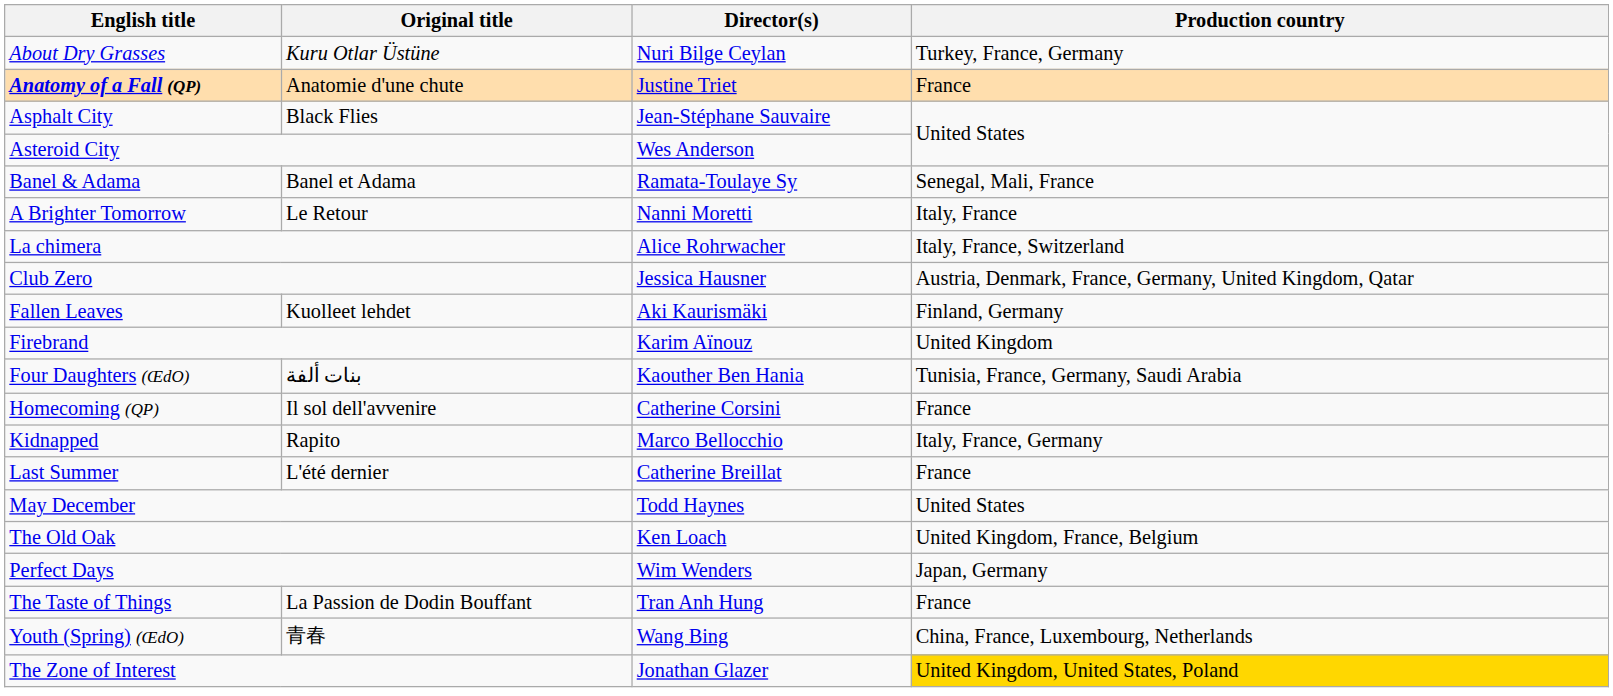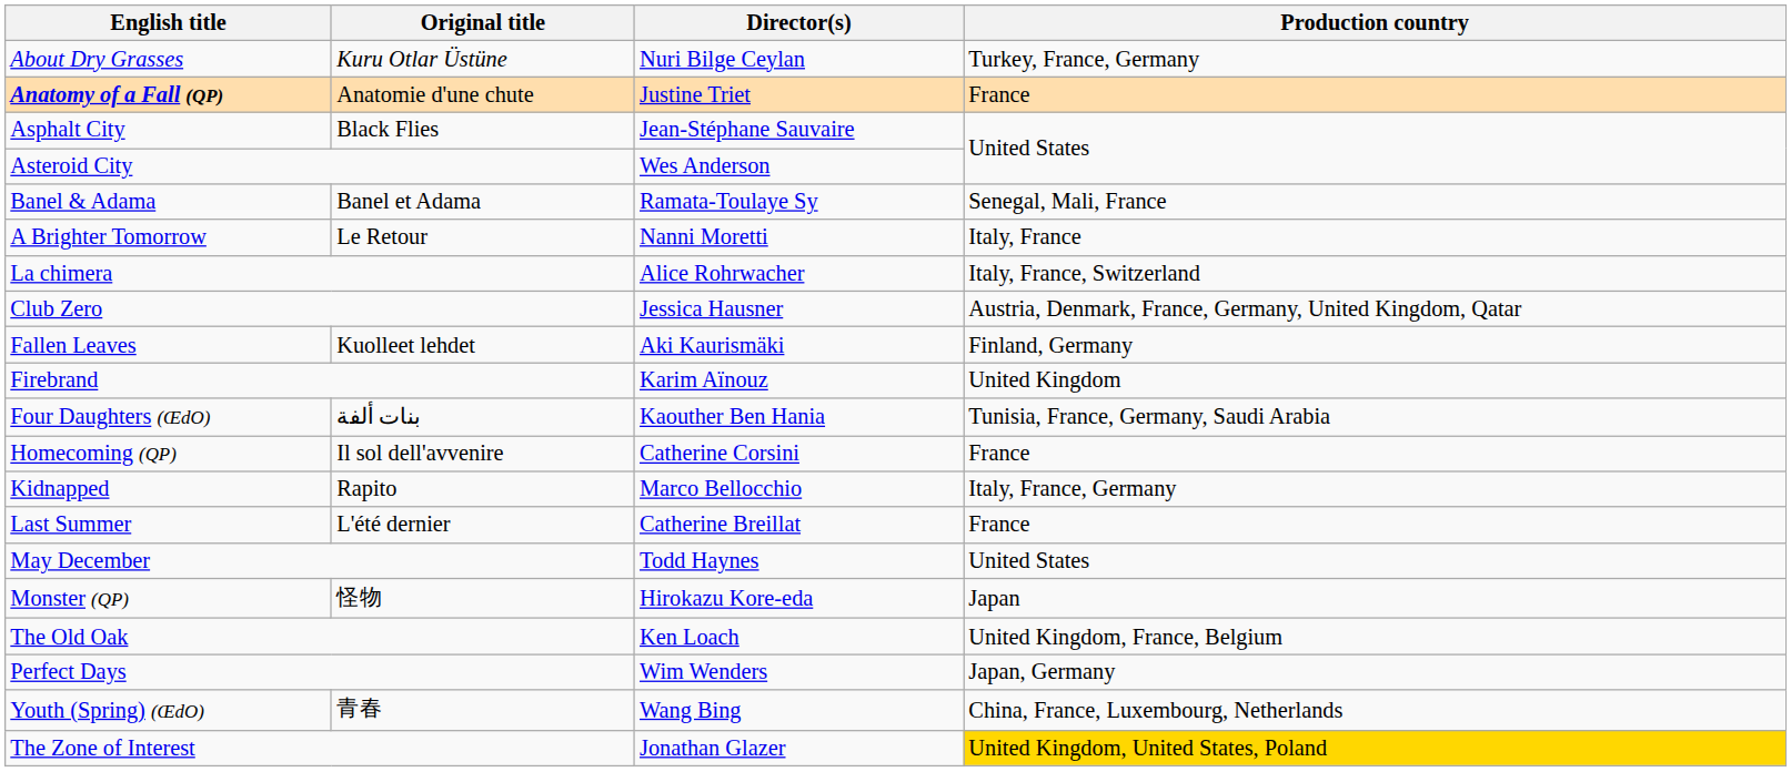+ row: Monster (QP) | 怪物 | Hirokazu Kore-eda | Japan
- row: The Taste of Things | La Passion de Dodin Bouffant | Tran Anh Hung | France
